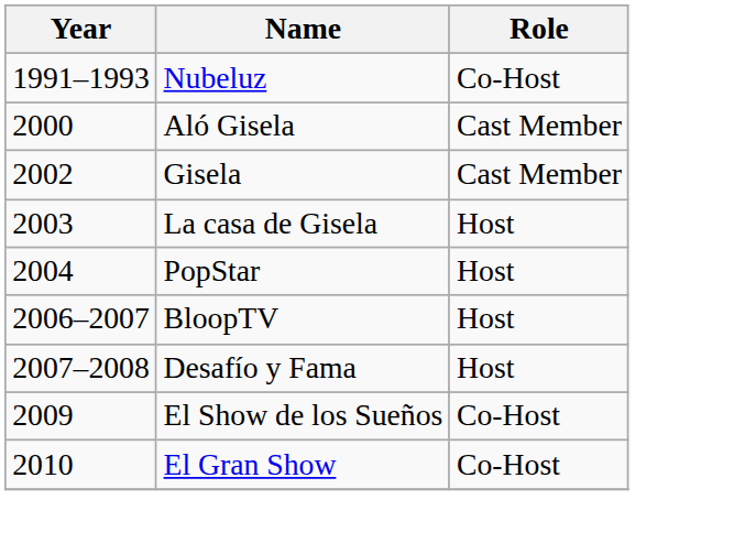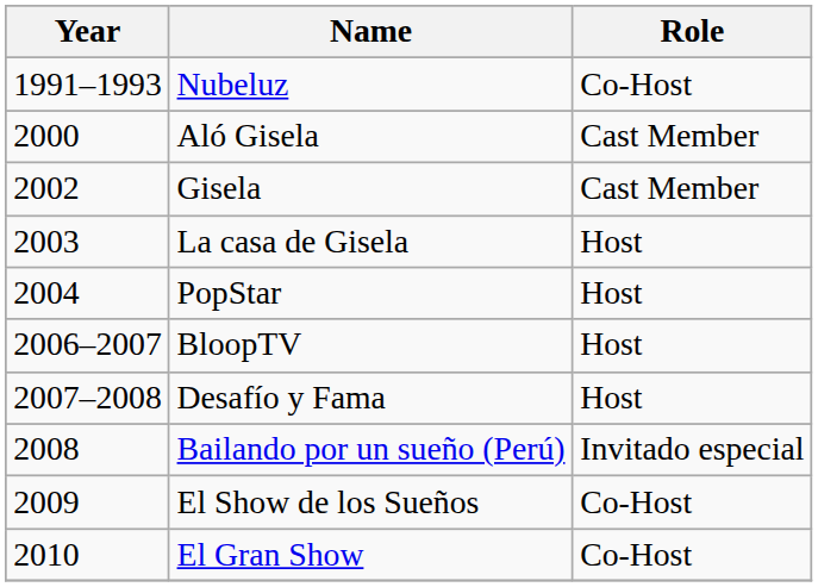+ row: 2008 | Bailando por un sueño (Perú) | Invitado especial
